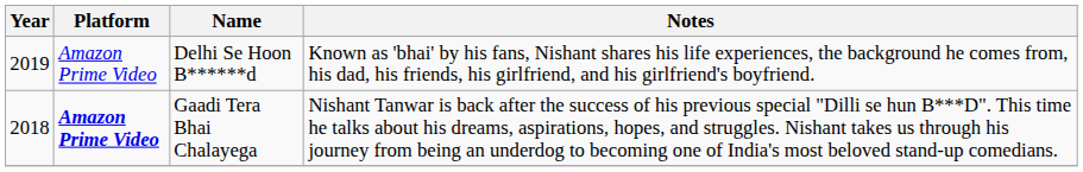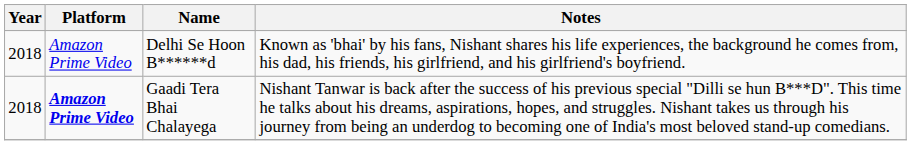Delhi Se Hoon B******d | Year: 2019 -> 2018
